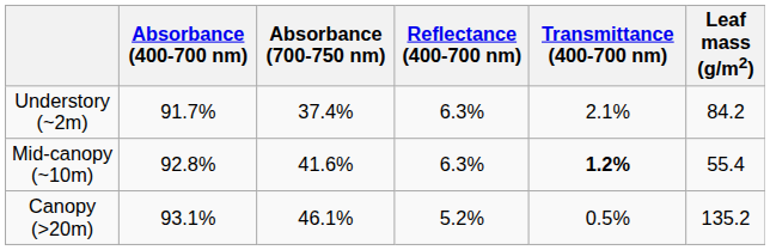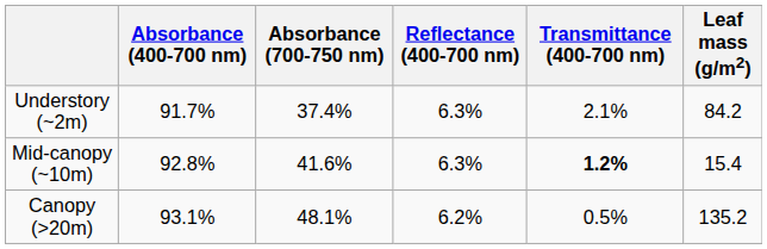Mid-canopy (~10m) | Leaf mass (g/m2): 55.4 -> 15.4
Canopy (>20m) | Absorbance (700-750 nm): 46.1% -> 48.1%
Canopy (>20m) | Reflectance (400-700 nm): 5.2% -> 6.2%
